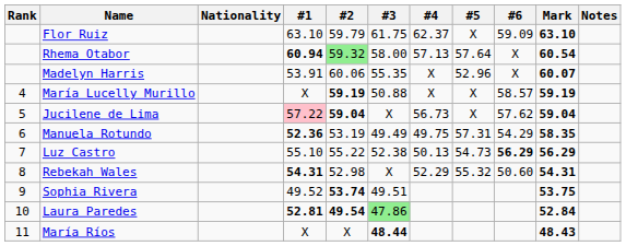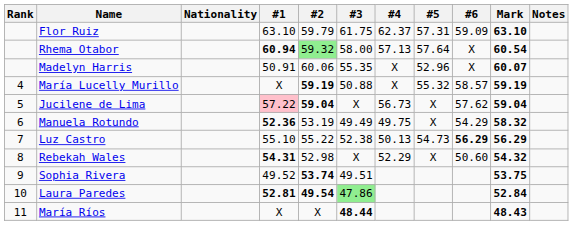Flor Ruiz | #5: X -> 57.31
Madelyn Harris | #1: 53.91 -> 50.91
María Lucelly Murillo | #5: X -> 55.32
Manuela Rotundo | #5: 57.31 -> X
Manuela Rotundo | Mark: 58.35 -> 58.32
Rebekah Wales | #5: 55.32 -> X
Rebekah Wales | Mark: 54.31 -> 54.32
